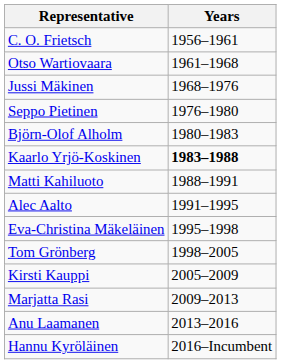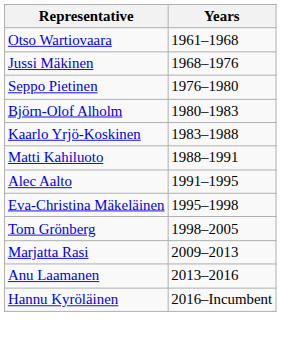- row: C. O. Frietsch | 1956–1961
Kaarlo Yrjö-Koskinen | Years: bold -> normal
- row: Kirsti Kauppi | 2005–2009
